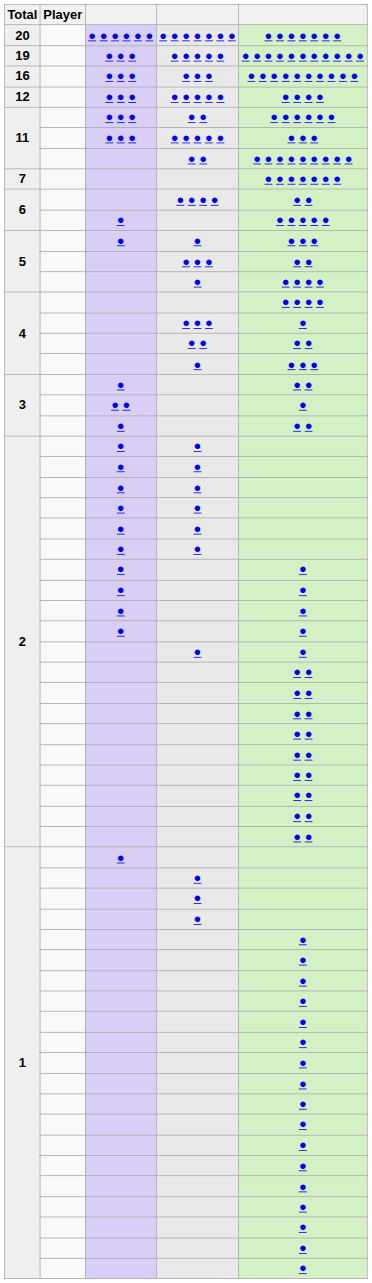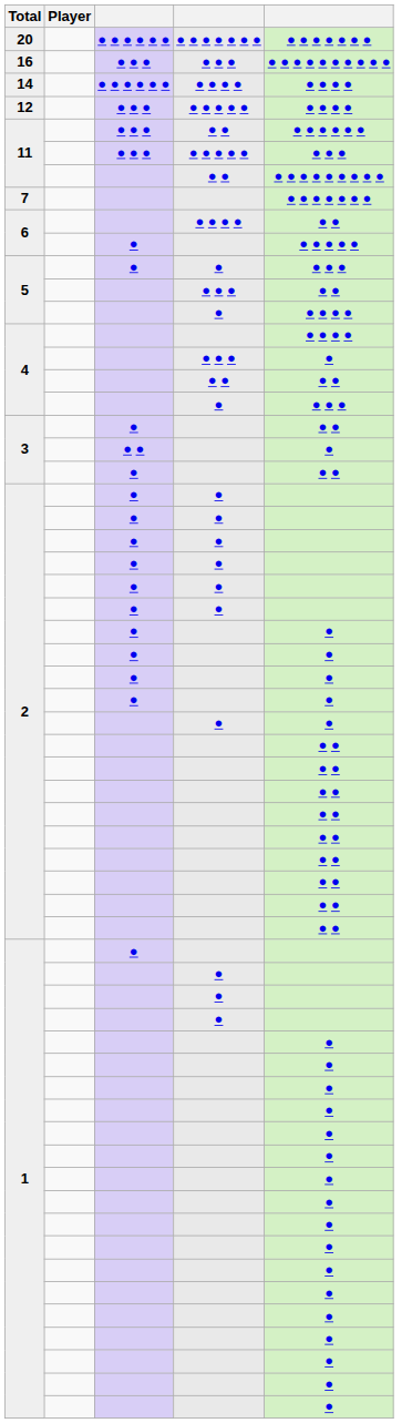- row: 19 | ● ● ● | ● ● ● ● ● | ● ● ● ● ● ● ● ● ● ● ●
+ row: 14 | ● ● ● ● ● ● | ● ● ● ● | ● ● ● ●
